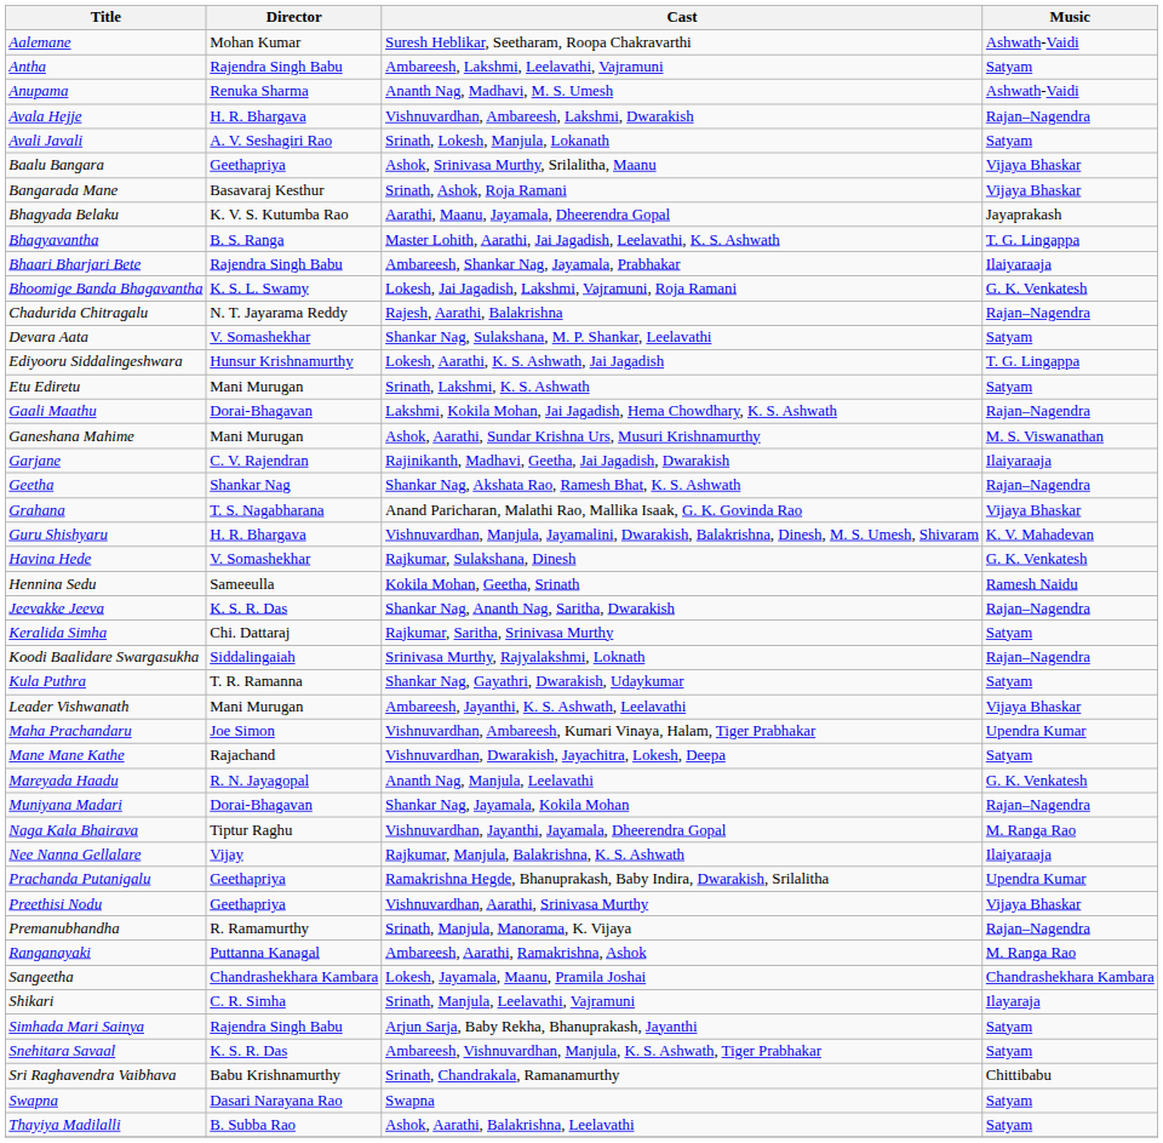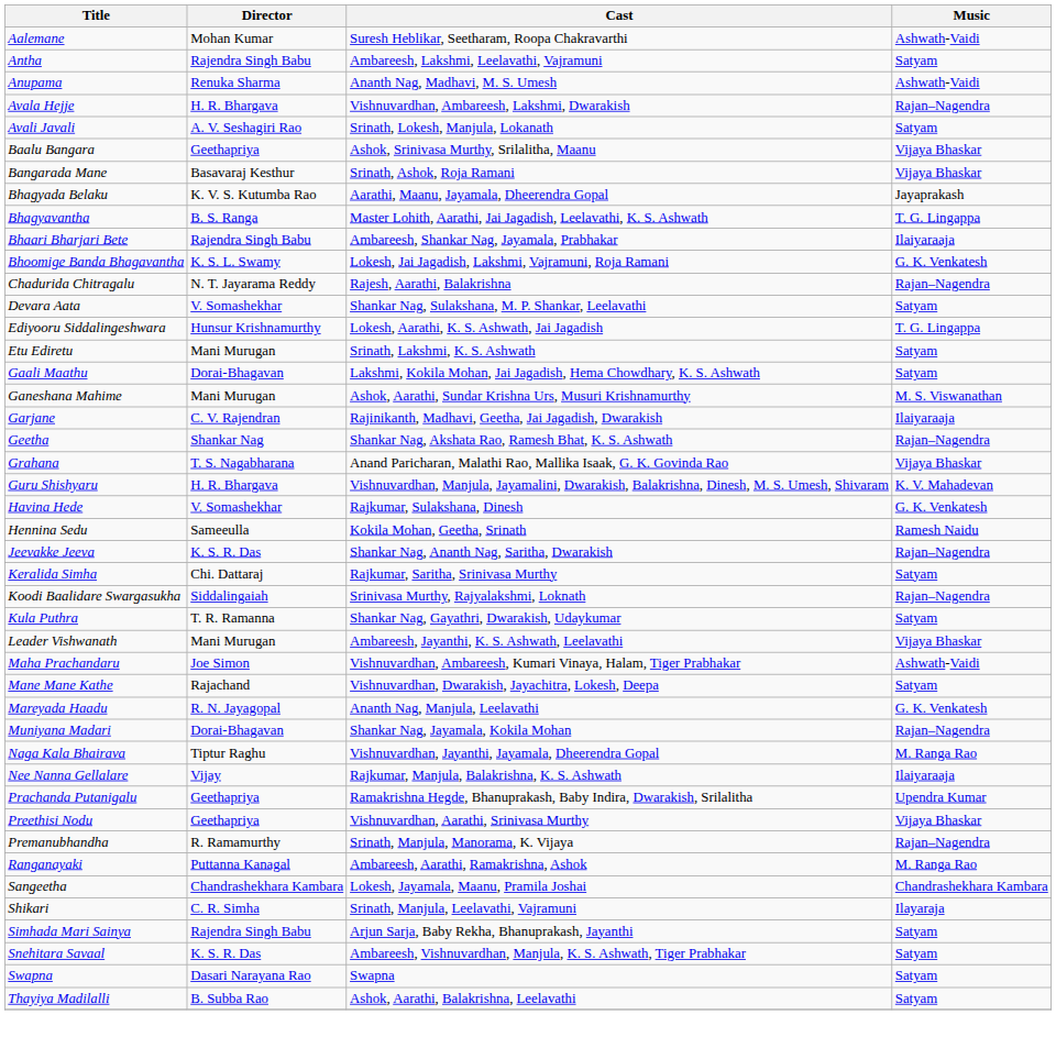Gaali Maathu | Music: Rajan–Nagendra -> Satyam
Maha Prachandaru | Music: Upendra Kumar -> Ashwath-Vaidi
- row: Sri Raghavendra Vaibhava | Babu Krishnamurthy | Srinath, Chandrakala, Ramanamurthy | Chittibabu
